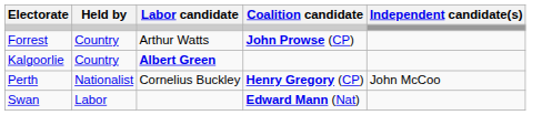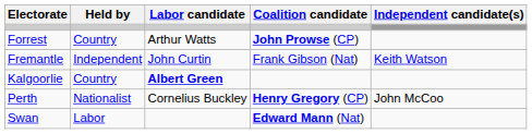+ row: Fremantle | Independent | John Curtin | Frank Gibson (Nat) | Keith Watson
